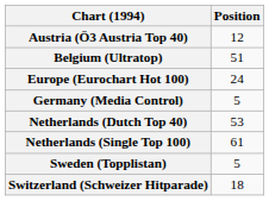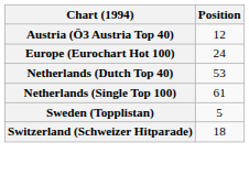- row: Belgium (Ultratop) | 51
- row: Germany (Media Control) | 5
